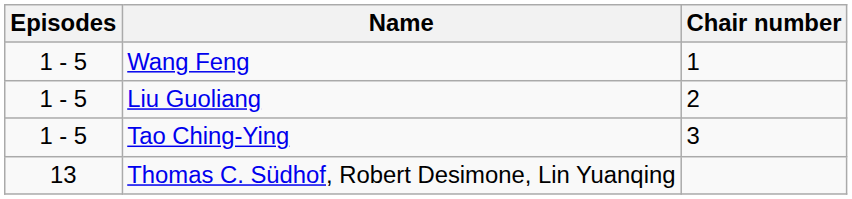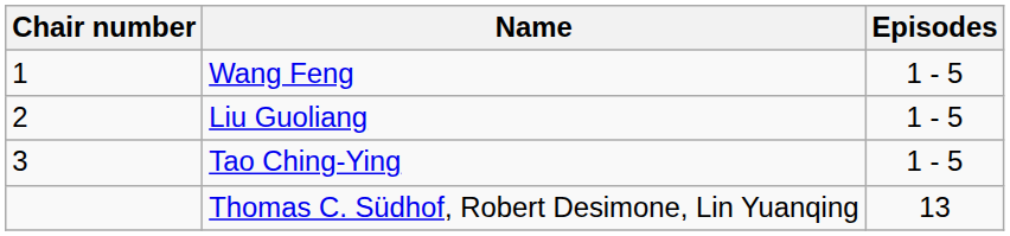columns swapped: Episodes <-> Chair number
